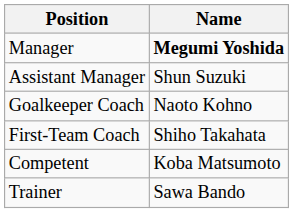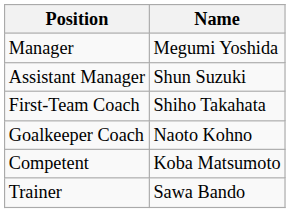Manager | Name: bold -> normal
rows swapped: First-Team Coach <-> Goalkeeper Coach
